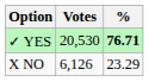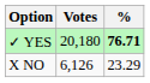✓ YES | Votes: 20,530 -> 20,180
